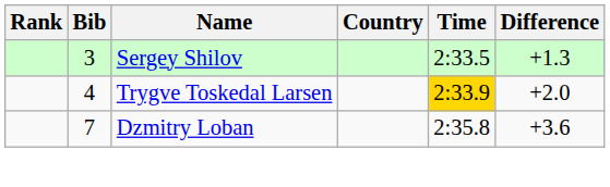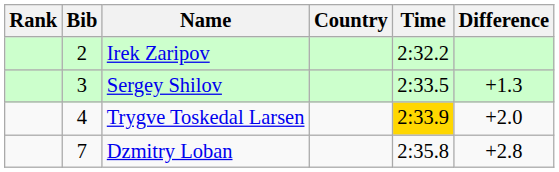+ row: 2 | Irek Zaripov | 2:32.2
Dzmitry Loban | Difference: +3.6 -> +2.8
